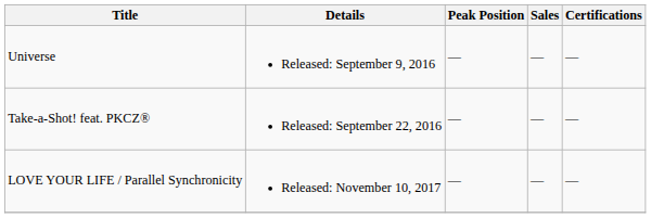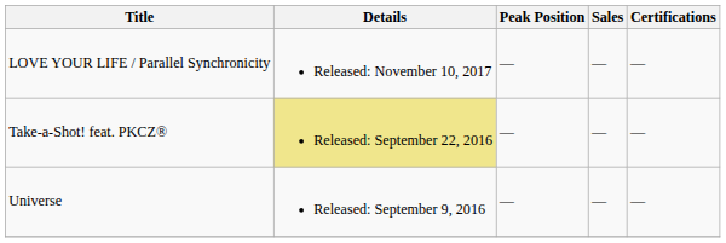rows swapped: Universe <-> LOVE YOUR LIFE / Parallel Synchronicity
Take-a-Shot! feat. PKCZ® | Details: no background -> khaki background
